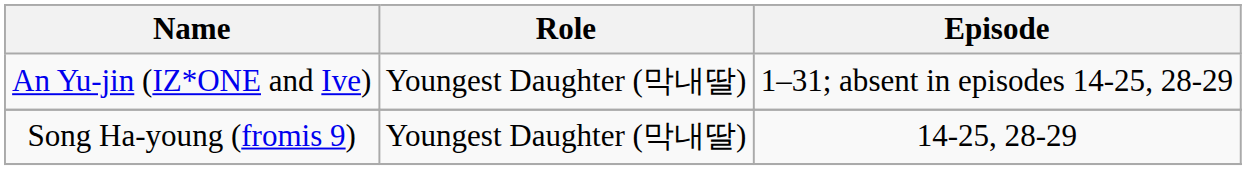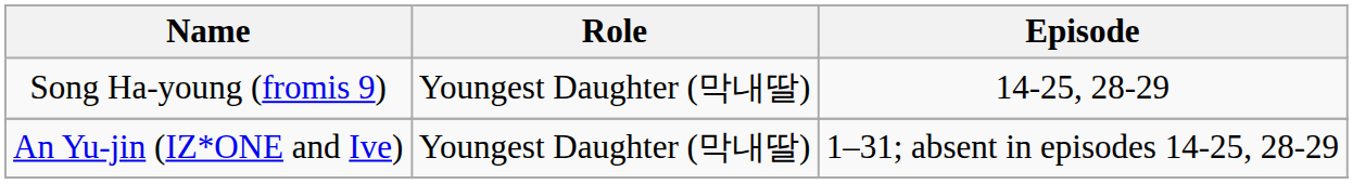rows swapped: An Yu-jin (IZ*ONE and Ive) <-> Song Ha-young (fromis 9)
